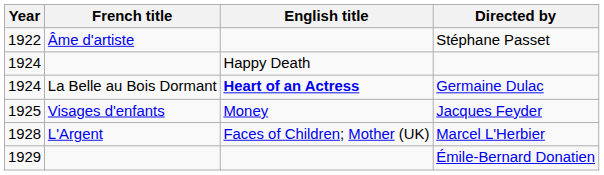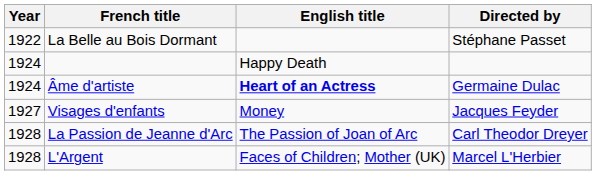Stéphane Passet | French title: Âme d'artiste -> La Belle au Bois Dormant
Germaine Dulac | French title: La Belle au Bois Dormant -> Âme d'artiste
Jacques Feyder | Year: 1925 -> 1927
+ row: 1928 | La Passion de Jeanne d'Arc | The Passion of Joan of Arc | Carl Theodor Dreyer
- row: 1929 | Émile-Bernard Donatien
